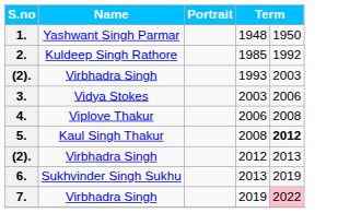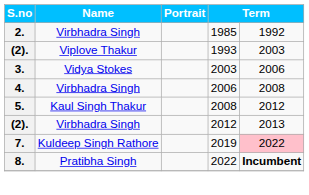- row: 1. | Yashwant Singh Parmar | 1948 | 1950
2. | Name: Kuldeep Singh Rathore -> Virbhadra Singh
(2). / 1993 | Name: Virbhadra Singh -> Viplove Thakur
4. | Name: Viplove Thakur -> Virbhadra Singh
5. | column 5: bold -> normal
- row: 6. | Sukhvinder Singh Sukhu | 2013 | 2019
7. | Name: Virbhadra Singh -> Kuldeep Singh Rathore
+ row: 8. | Pratibha Singh | 2022 | Incumbent
